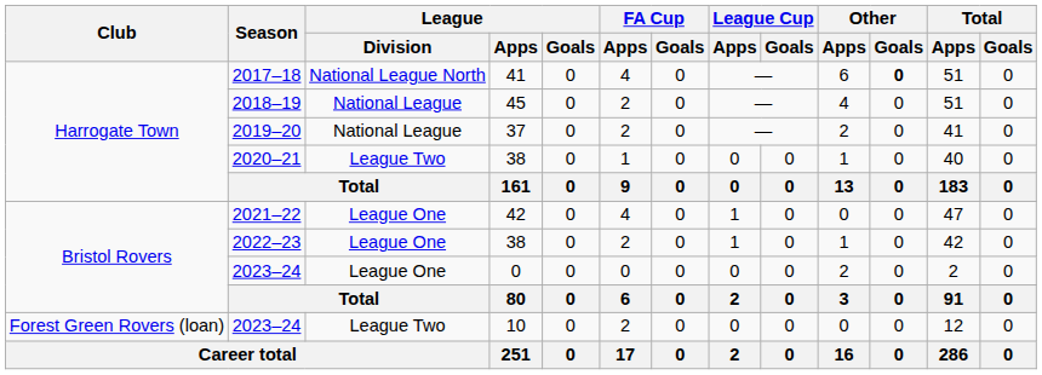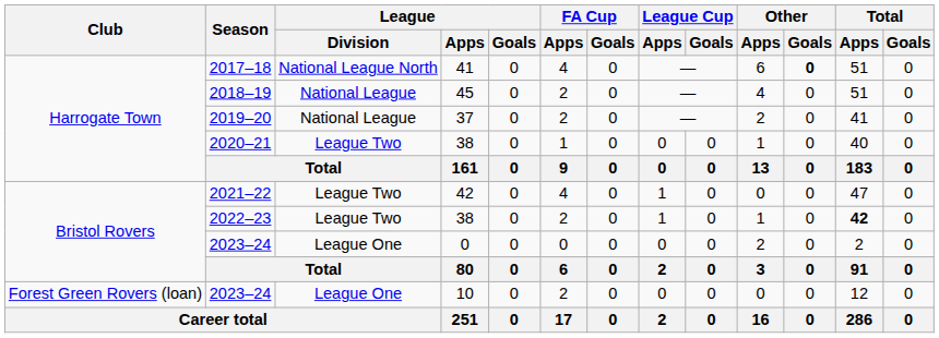2021–22 | League / Division: League One -> League Two
2022–23 | League / Division: League One -> League Two
2022–23 | Total / Apps: normal -> bold
2023–24 / 10 | League / Division: League Two -> League One
